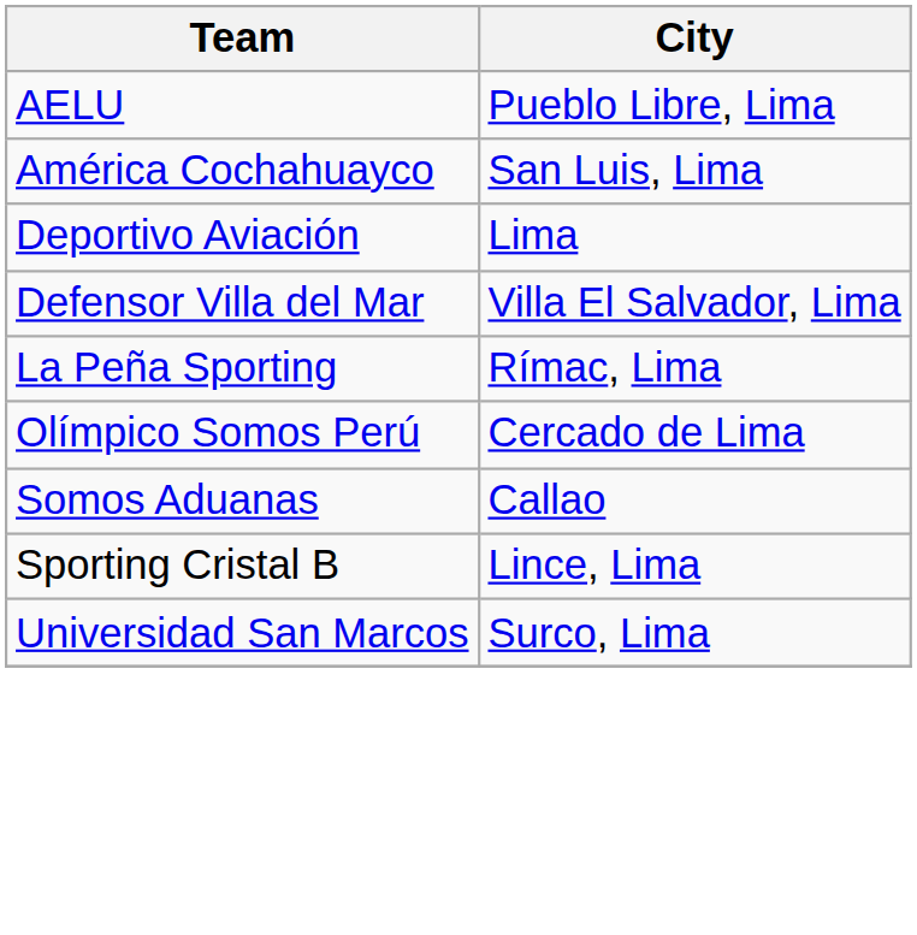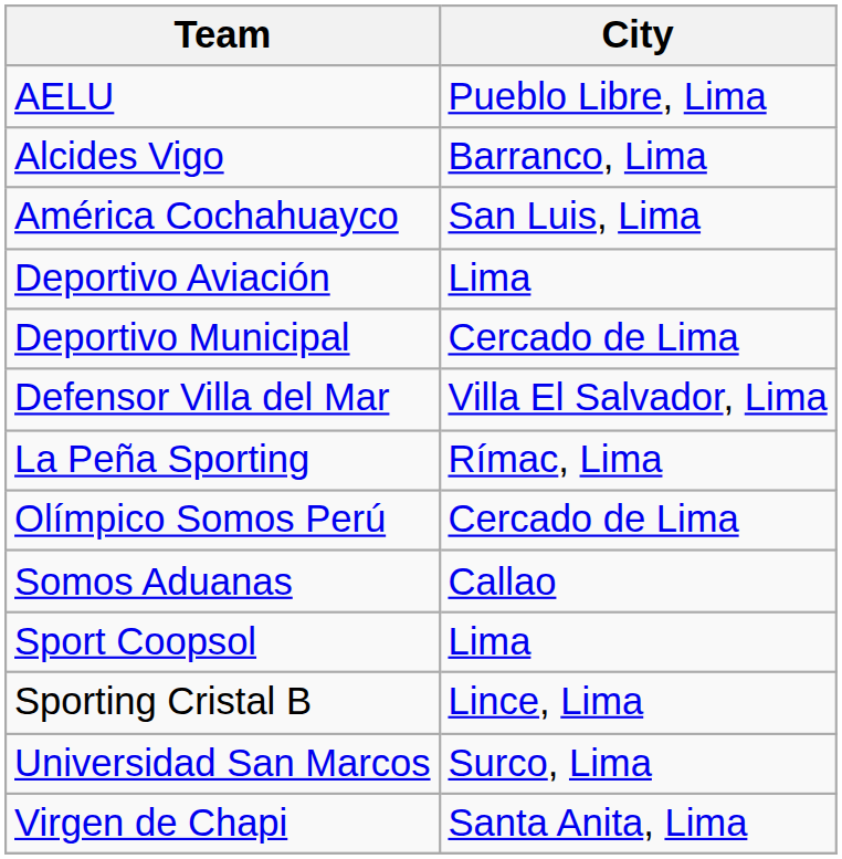+ row: Alcides Vigo | Barranco, Lima
+ row: Deportivo Municipal | Cercado de Lima
+ row: Sport Coopsol | Lima
+ row: Virgen de Chapi | Santa Anita, Lima
